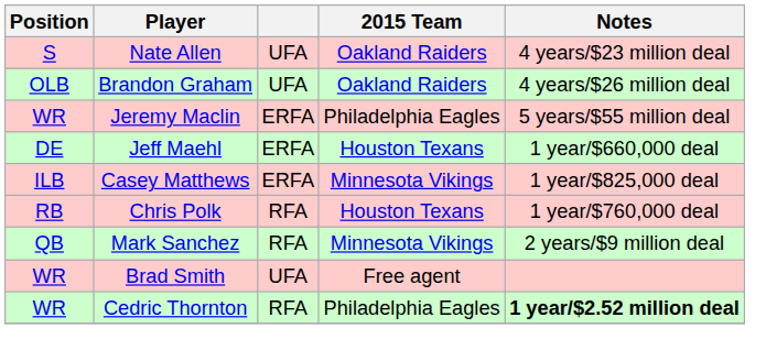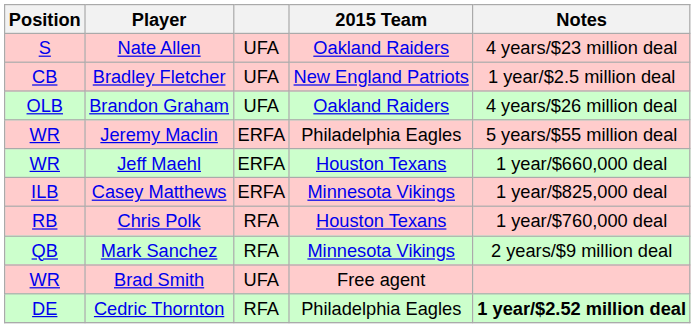+ row: CB | Bradley Fletcher | UFA | New England Patriots | 1 year/$2.5 million deal
Jeff Maehl | Position: DE -> WR
Cedric Thornton | Position: WR -> DE
